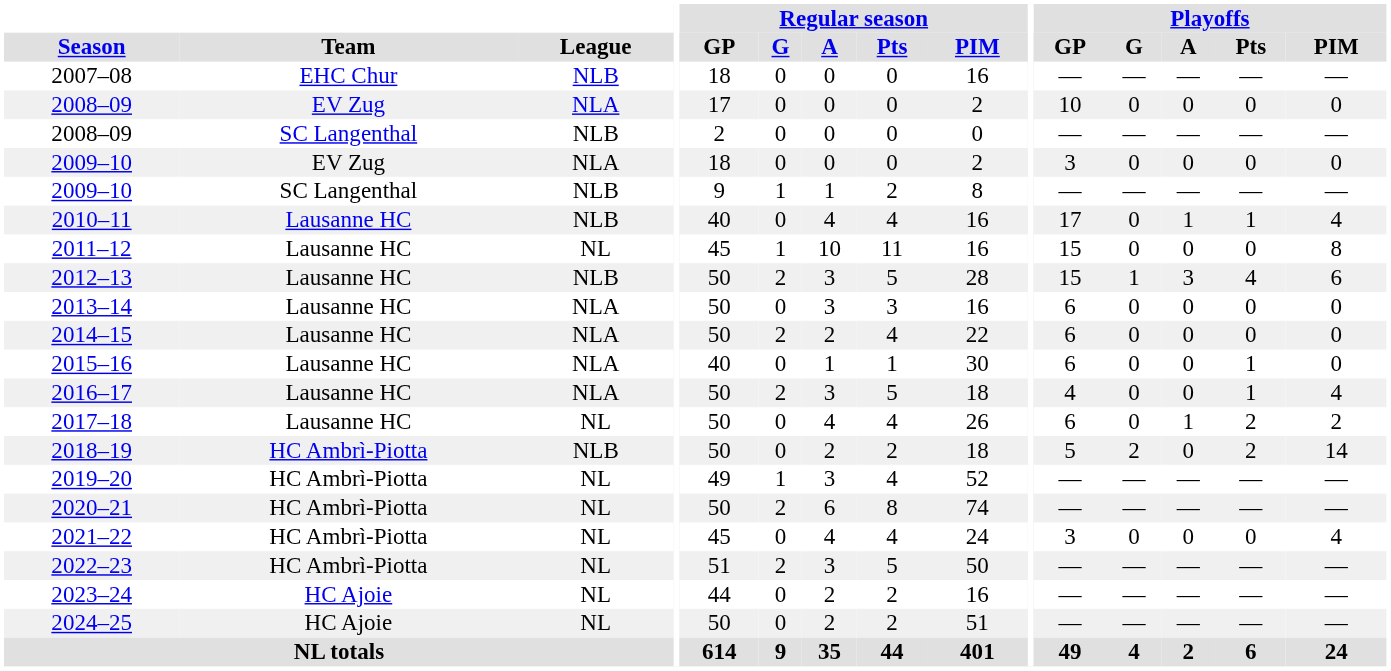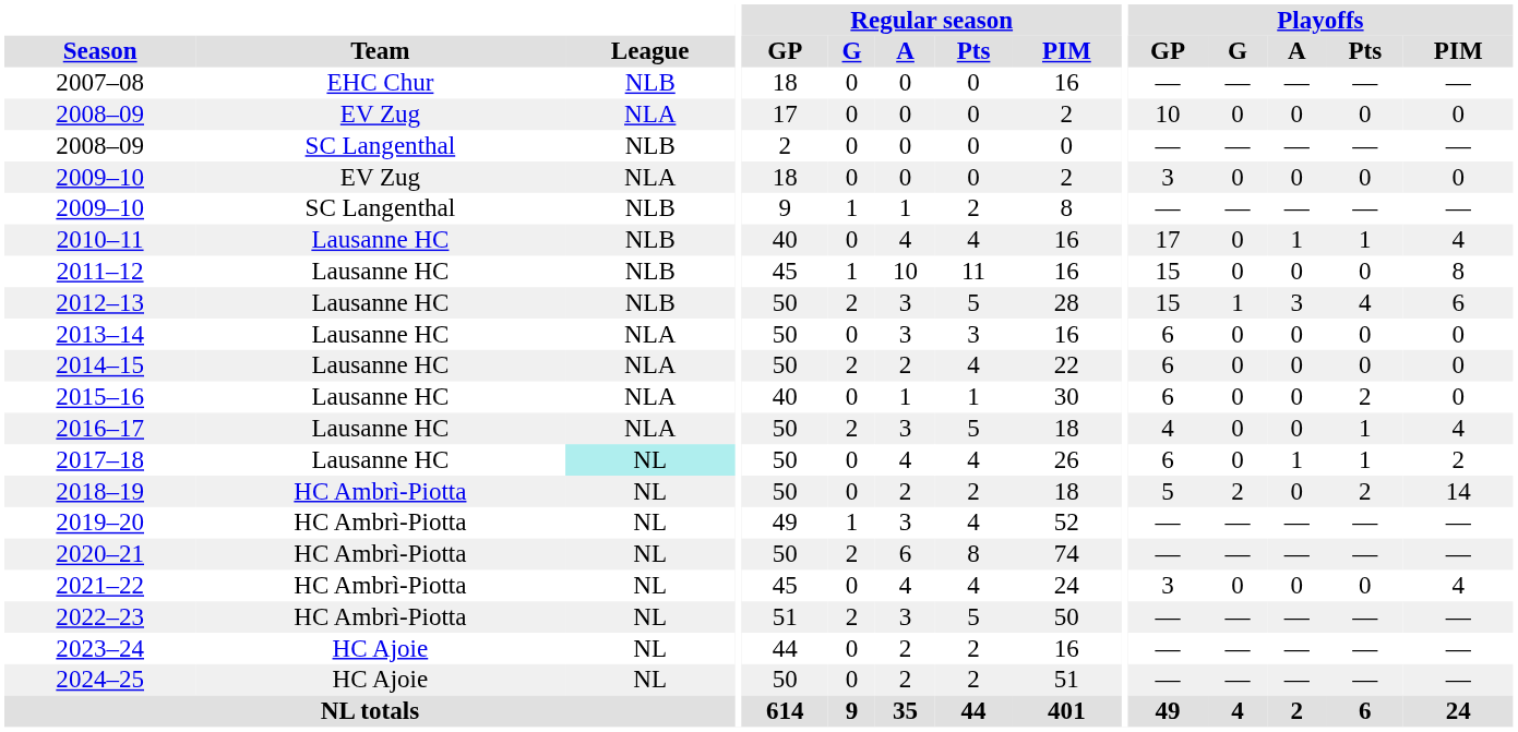2011–12 | League: NL -> NLB
2015–16 | Playoffs / Pts: 1 -> 2
2017–18 | League: no background -> paleturquoise background
2017–18 | Playoffs / Pts: 2 -> 1
2018–19 | League: NLB -> NL
